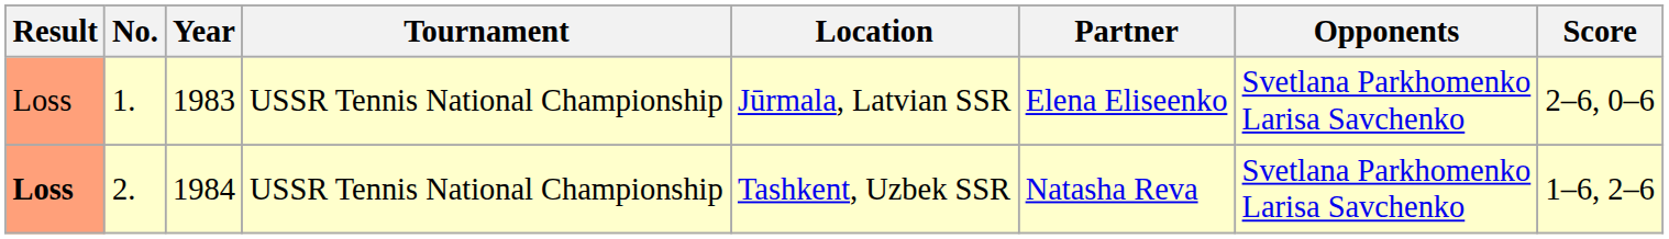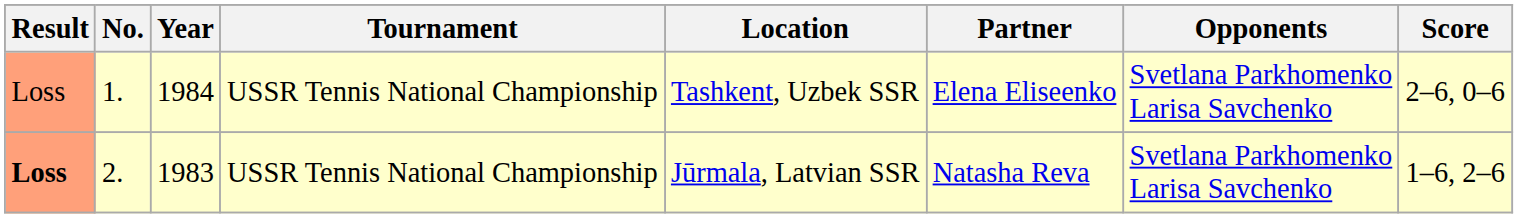1. | Year: 1983 -> 1984
1. | Location: Jūrmala, Latvian SSR -> Tashkent, Uzbek SSR
2. | Year: 1984 -> 1983
2. | Location: Tashkent, Uzbek SSR -> Jūrmala, Latvian SSR
